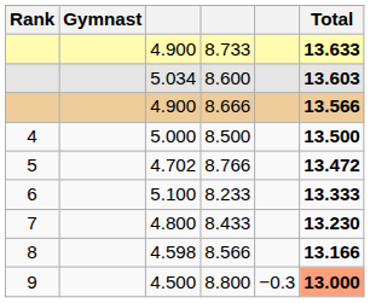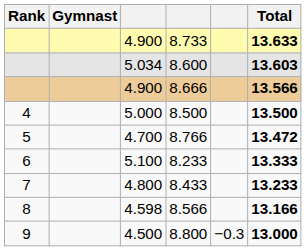8.766 | column 3: 4.702 -> 4.700
8.433 | Total: 13.230 -> 13.233
8.800 | Total: lightsalmon background -> no background
